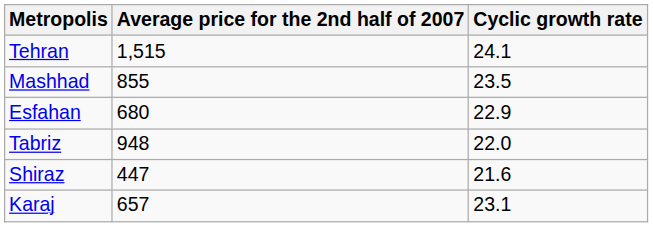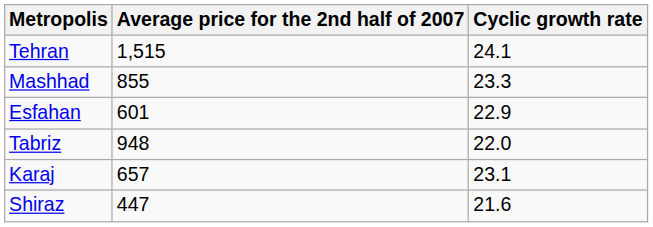Mashhad | Cyclic growth rate: 23.5 -> 23.3
Esfahan | Average price for the 2nd half of 2007: 680 -> 601
rows swapped: Shiraz <-> Karaj
